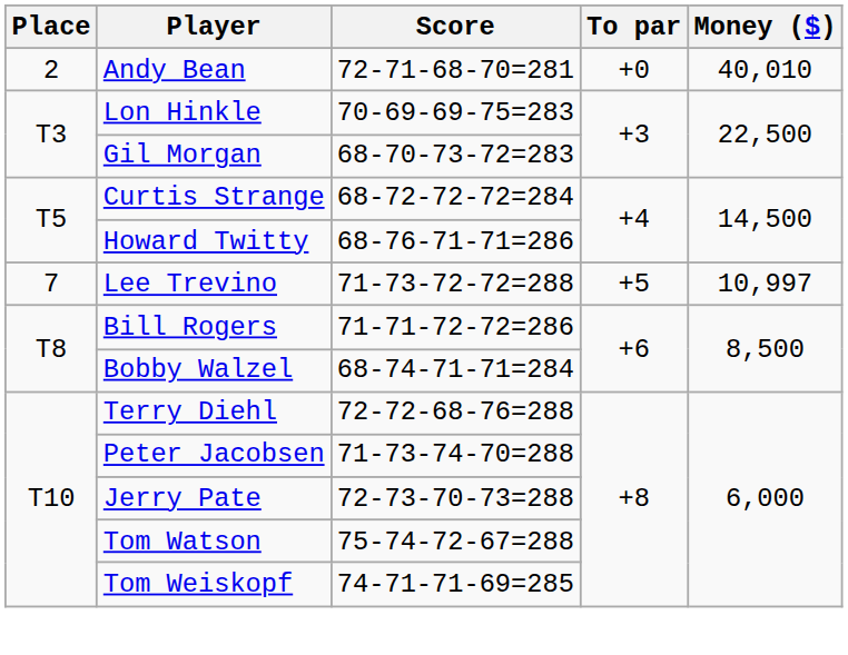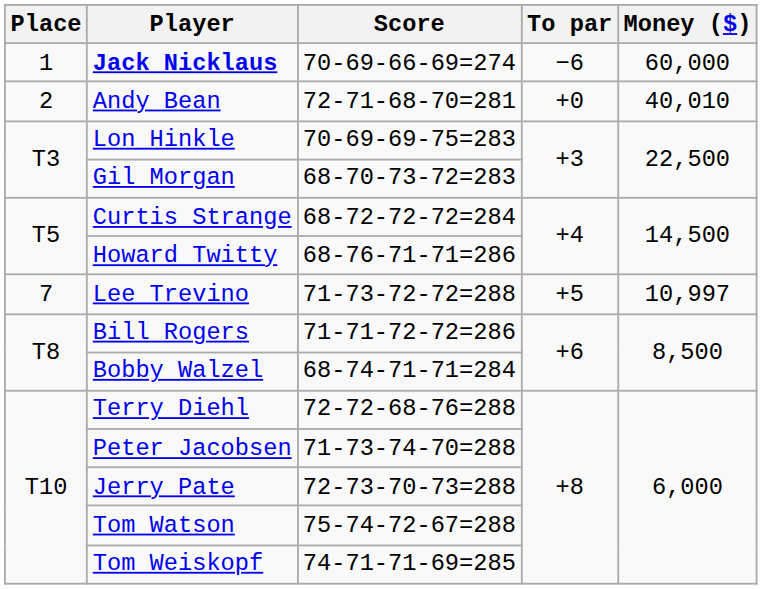+ row: 1 | Jack Nicklaus | 70-69-66-69=274 | −6 | 60,000
